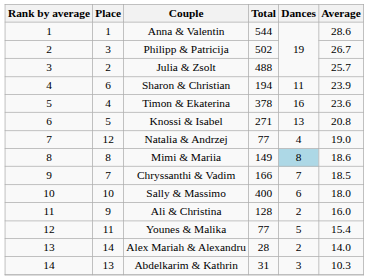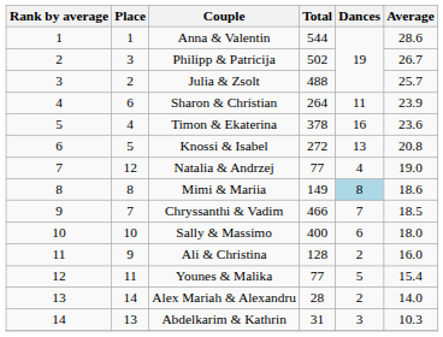Sharon & Christian | Total: 194 -> 264
Knossi & Isabel | Total: 271 -> 272
Chryssanthi & Vadim | Total: 166 -> 466
